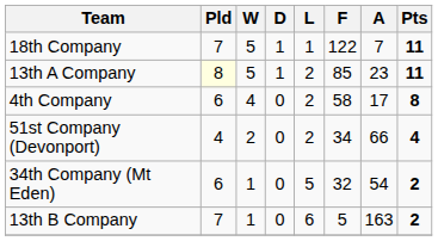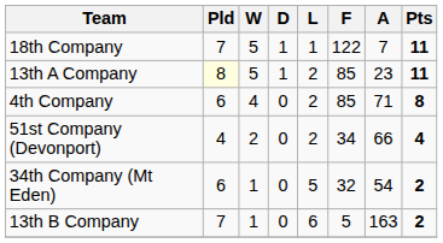4th Company | F: 58 -> 85
4th Company | A: 17 -> 71
